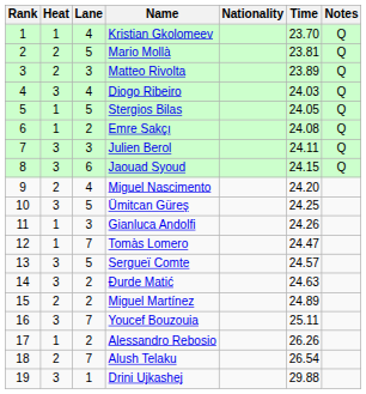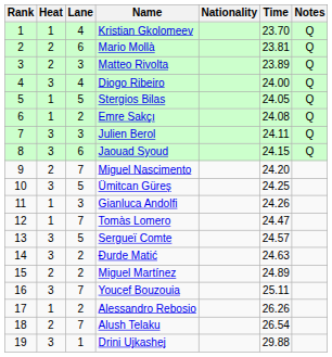Mario Mollà | Lane: 5 -> 6
Diogo Ribeiro | Time: 24.03 -> 24.00
Miguel Nascimento | Lane: 4 -> 7
